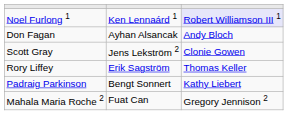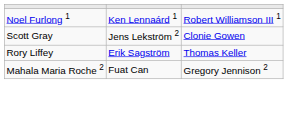Noel Furlong 1 | column 3: lavender background -> no background
- row: Don Fagan | Ayhan Alsancak | Andy Bloch
- row: Padraig Parkinson | Bengt Sonnert | Kathy Liebert
